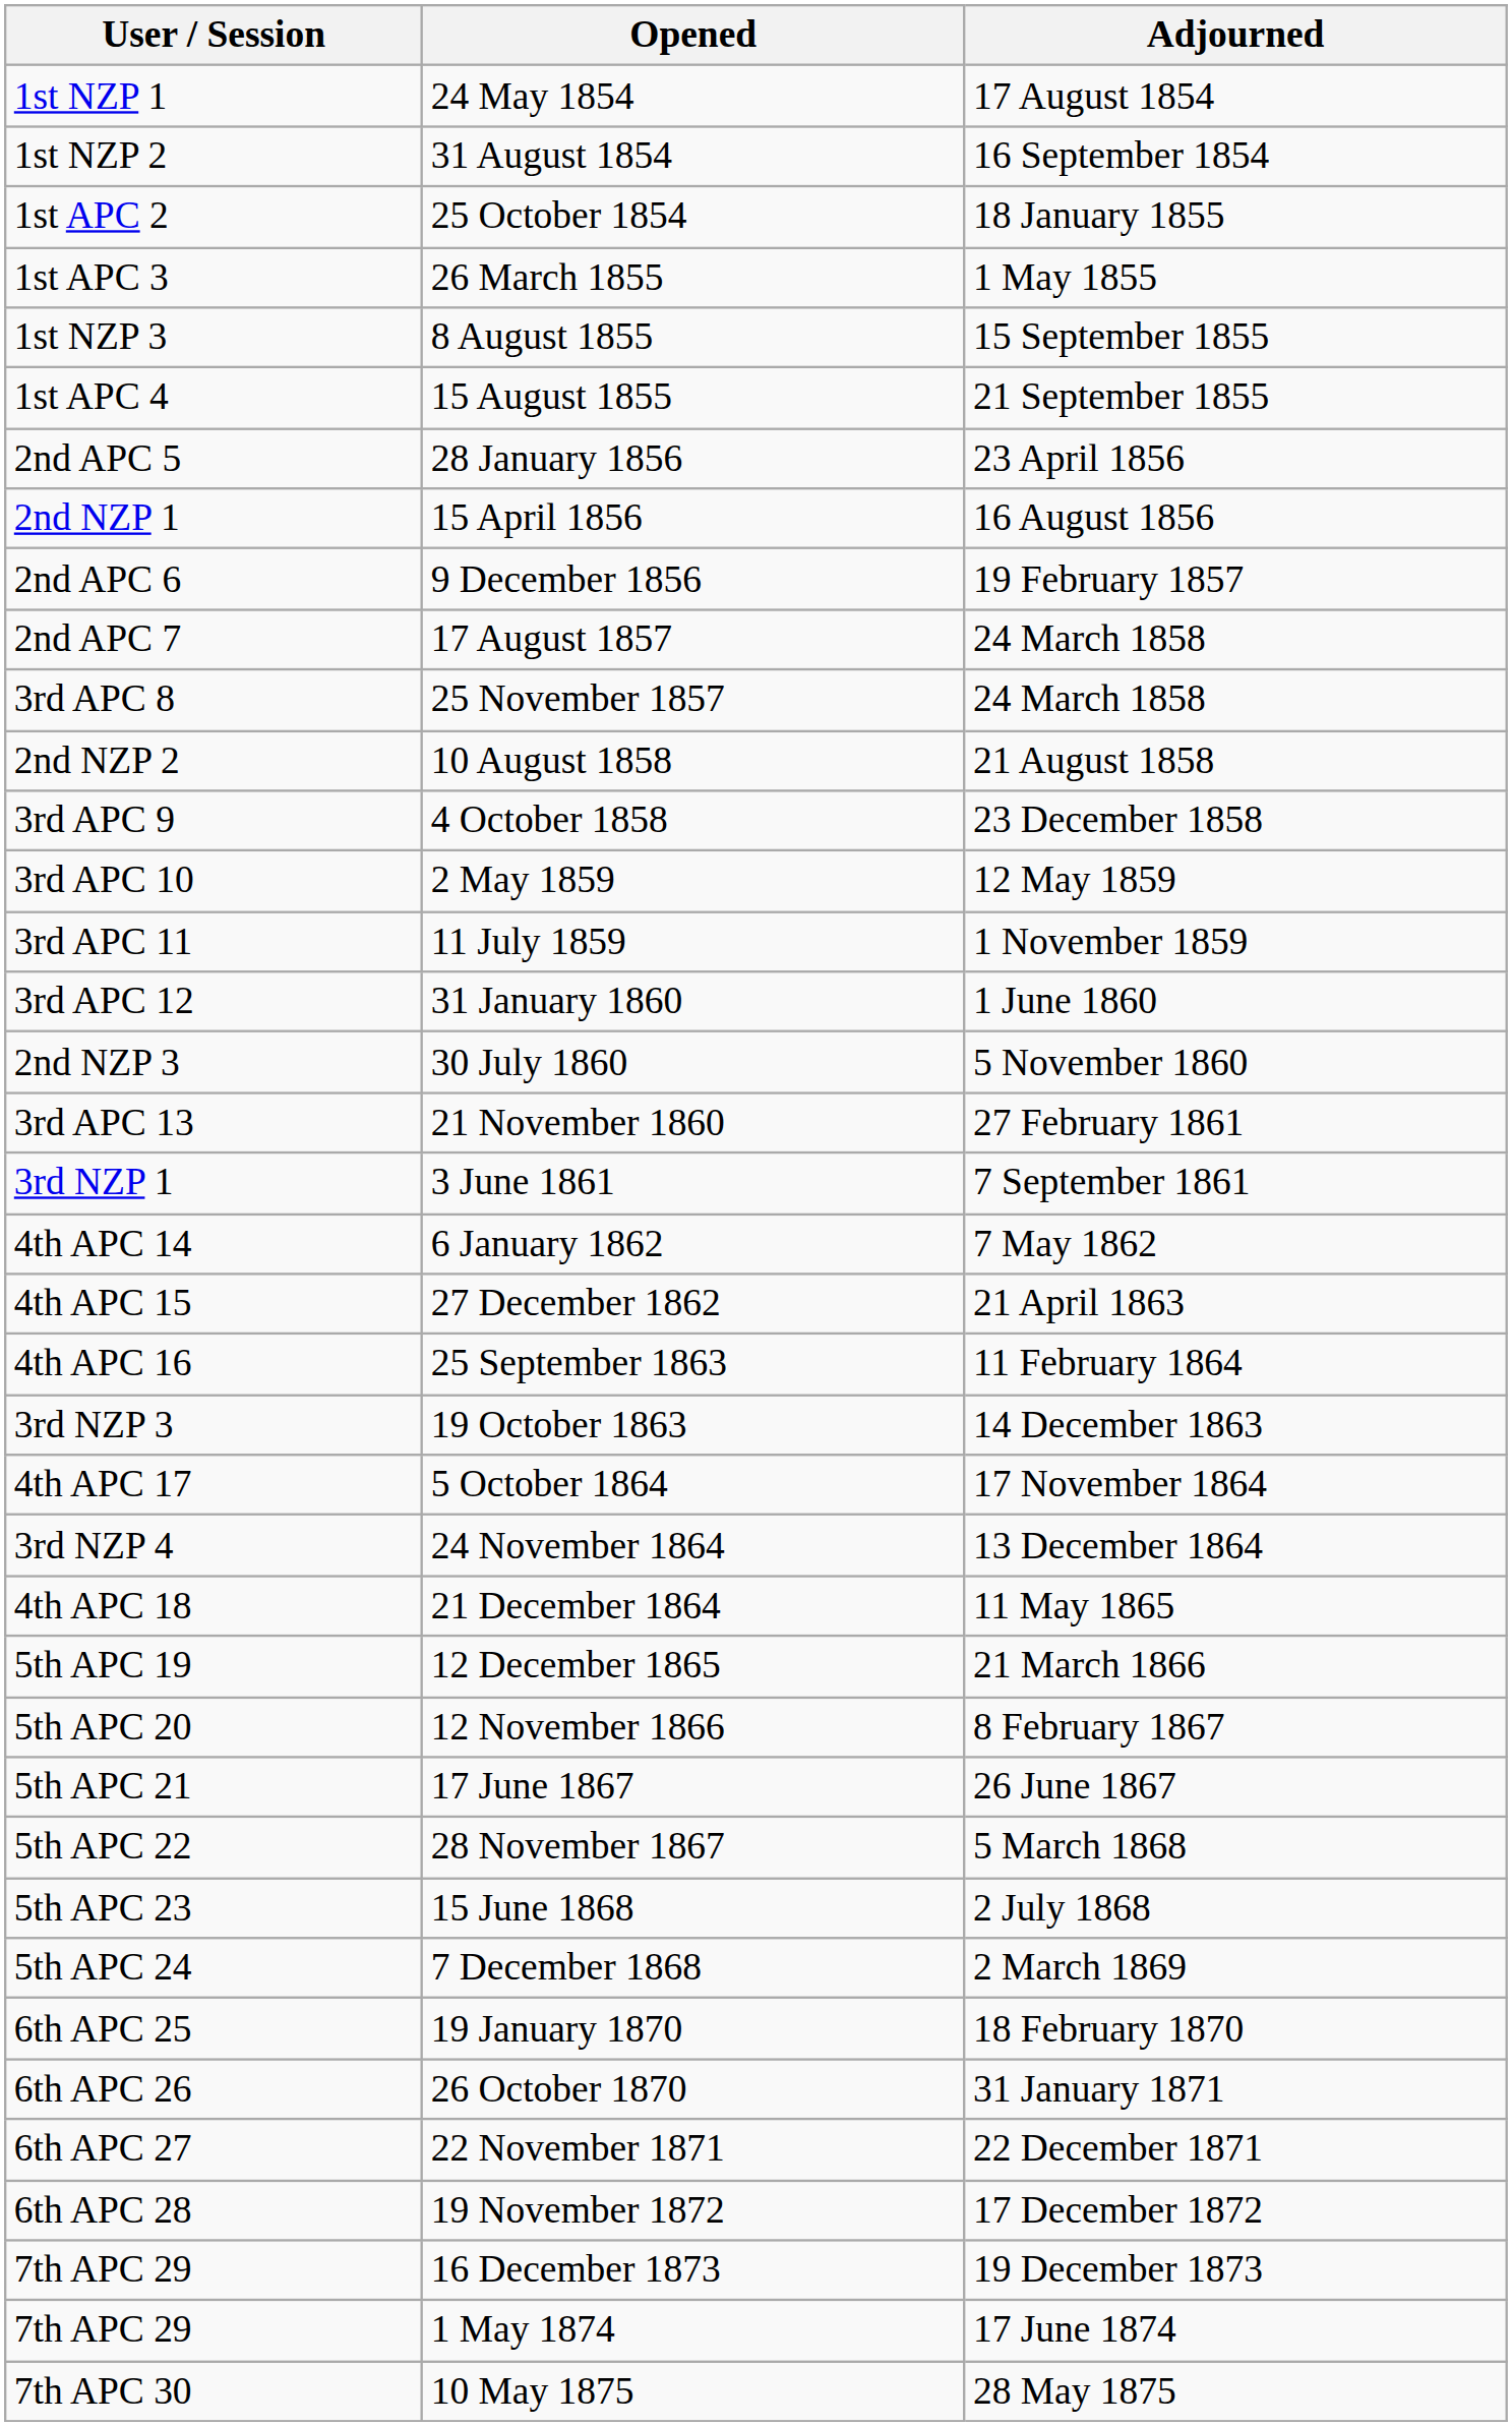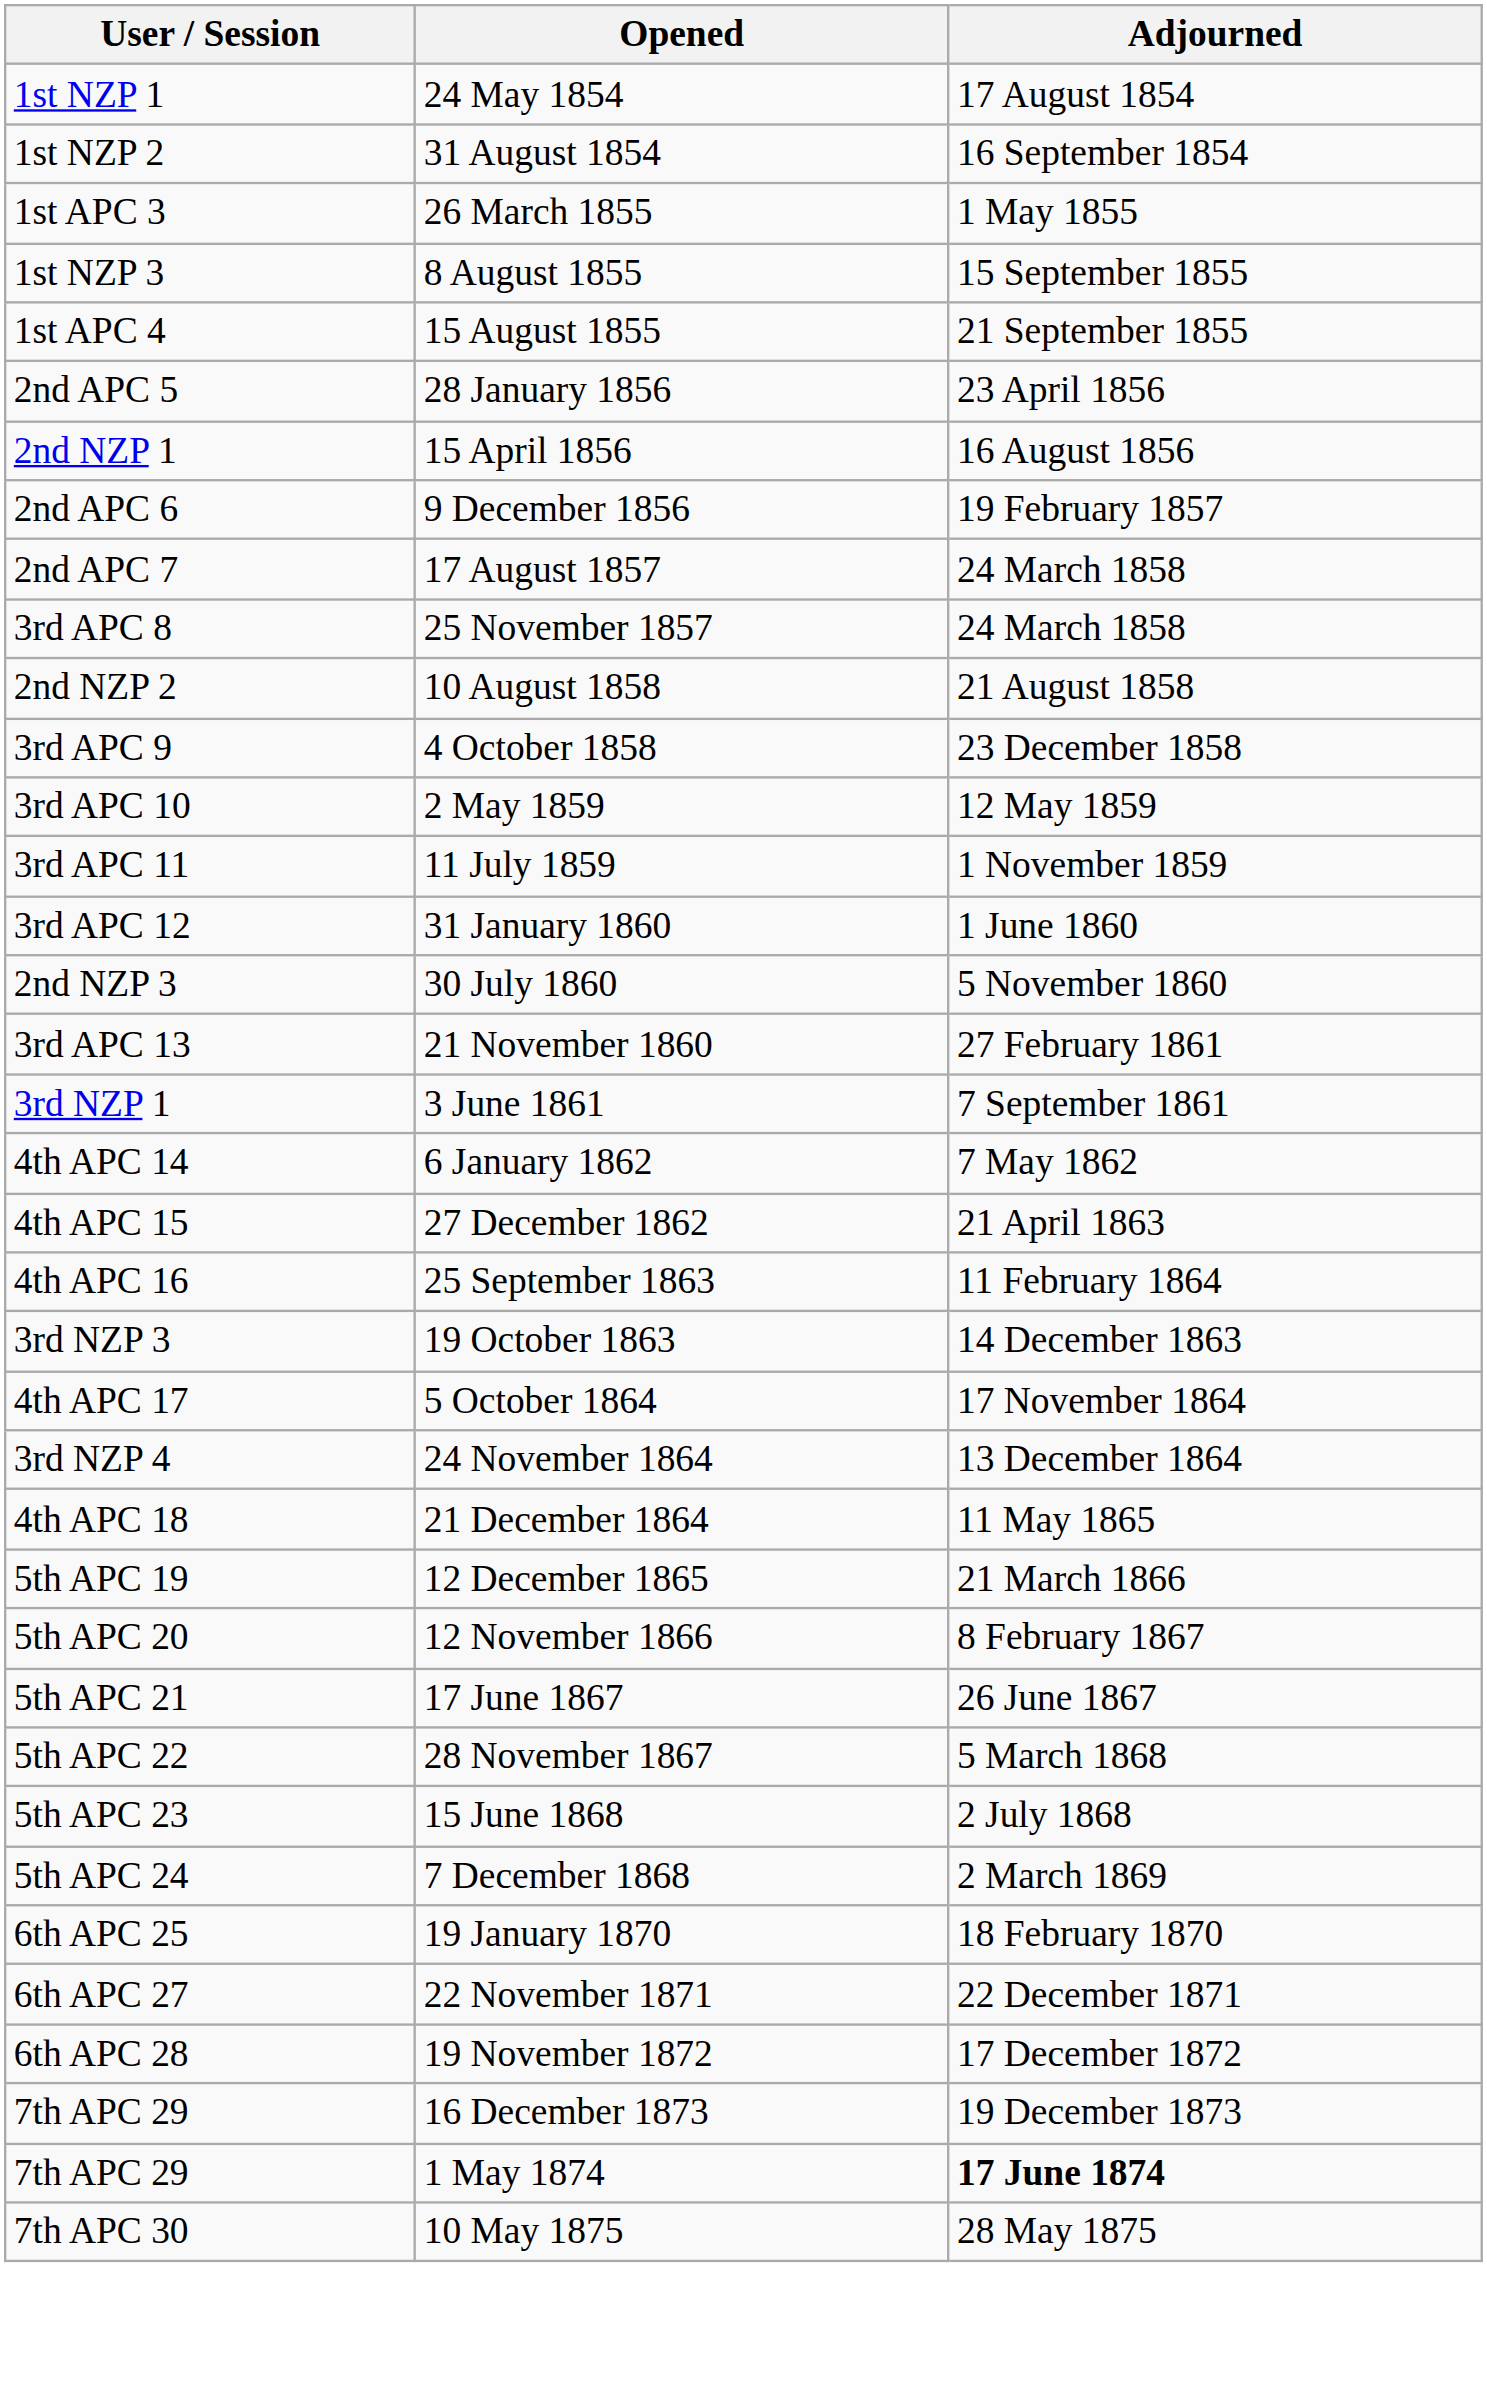- row: 1st APC 2 | 25 October 1854 | 18 January 1855
- row: 6th APC 26 | 26 October 1870 | 31 January 1871
1 May 1874 | Adjourned: normal -> bold
